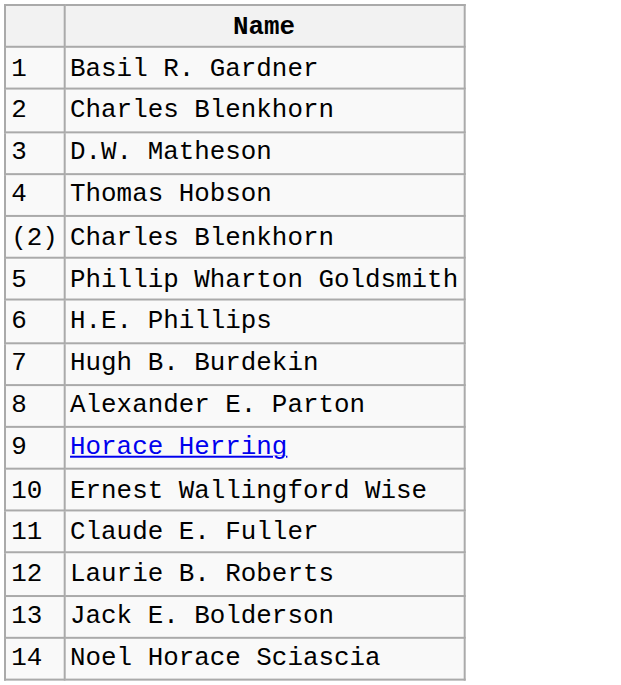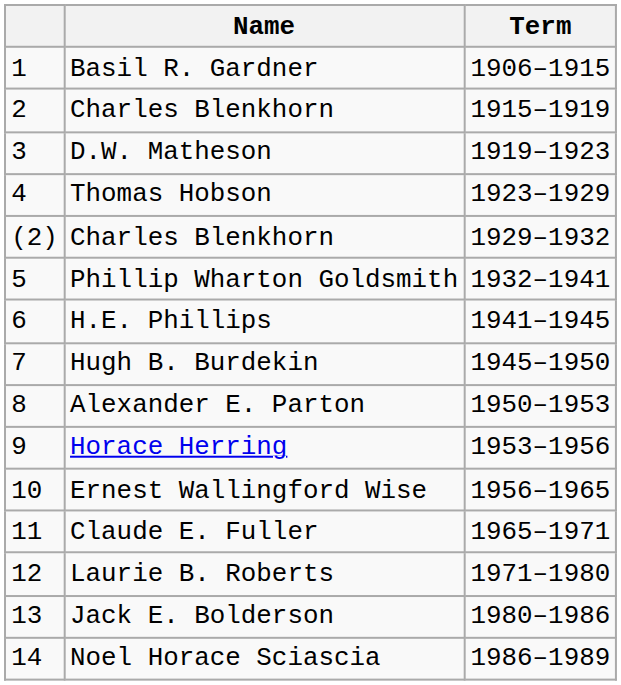+ column: Term | 1906–1915 | 1915–1919 | 1919–1923 | 1923–1929 | 1929–1932 | 1932–1941 | 1941–1945 | 1945–1950 | 1950–1953 | 1953–1956 | 1956–1965 | 1965–1971 | 1971–1980 | 1980–1986 | 1986–1989
